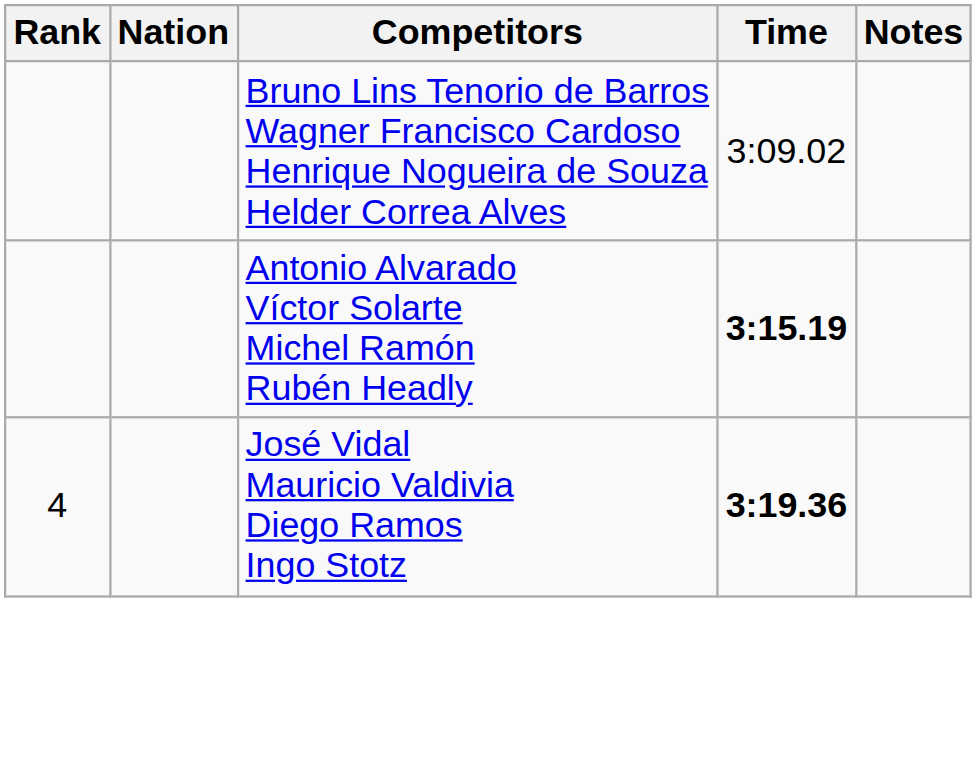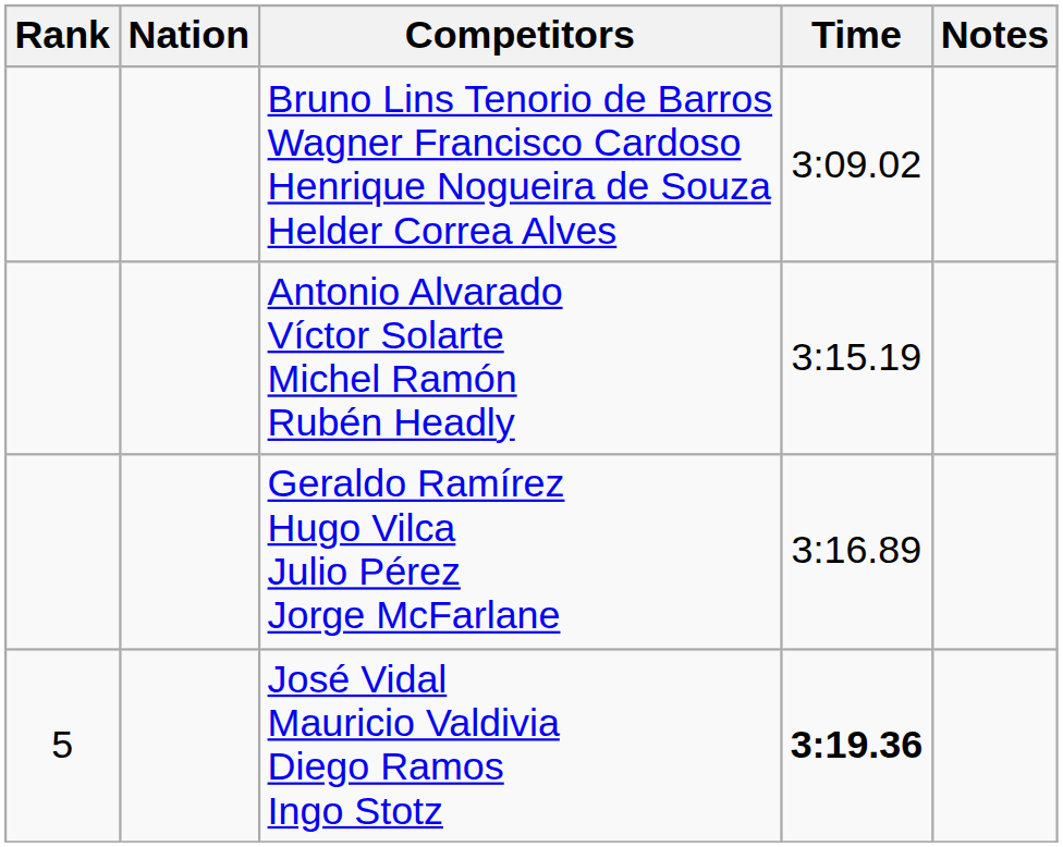Antonio Alvarado Víctor Solarte Michel Ramón Rubén Headly | Time: bold -> normal
+ row: Geraldo Ramírez Hugo Vilca Julio Pérez Jorge McFarlane | 3:16.89
José Vidal Mauricio Valdivia Diego Ramos Ingo Stotz | Rank: 4 -> 5
